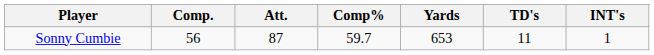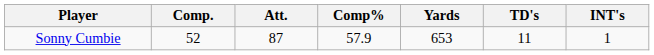Sonny Cumbie | Comp.: 56 -> 52
Sonny Cumbie | Comp%: 59.7 -> 57.9
